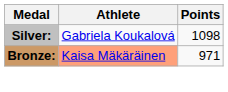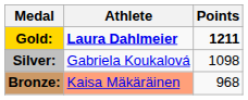+ row: Gold: | Laura Dahlmeier | 1211
Bronze: | Points: 971 -> 968
